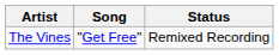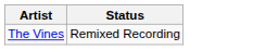- column: Song | "Get Free"
